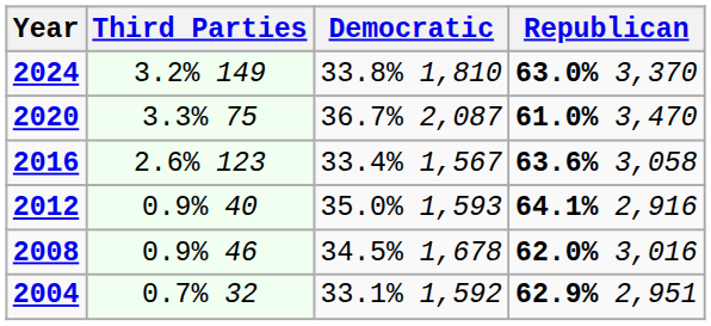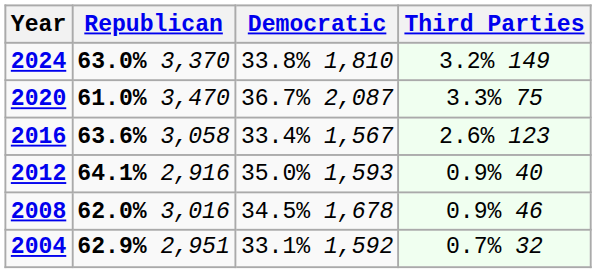columns swapped: Republican <-> Third Parties
